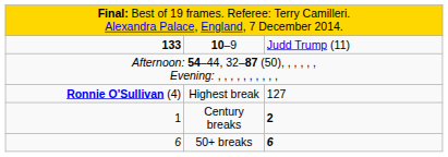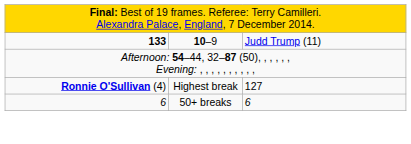- row: 1 | Century breaks | 2
50+ breaks | column 3: bold -> normal
